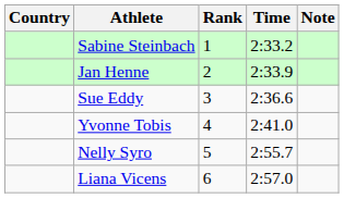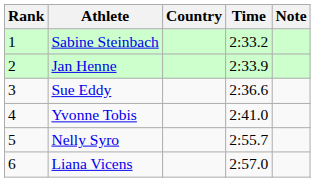columns swapped: Rank <-> Country
